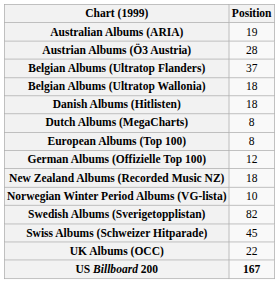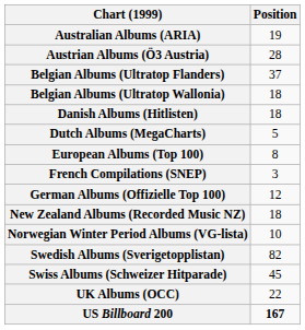Dutch Albums (MegaCharts) | Position: 8 -> 5
+ row: French Compilations (SNEP) | 3
